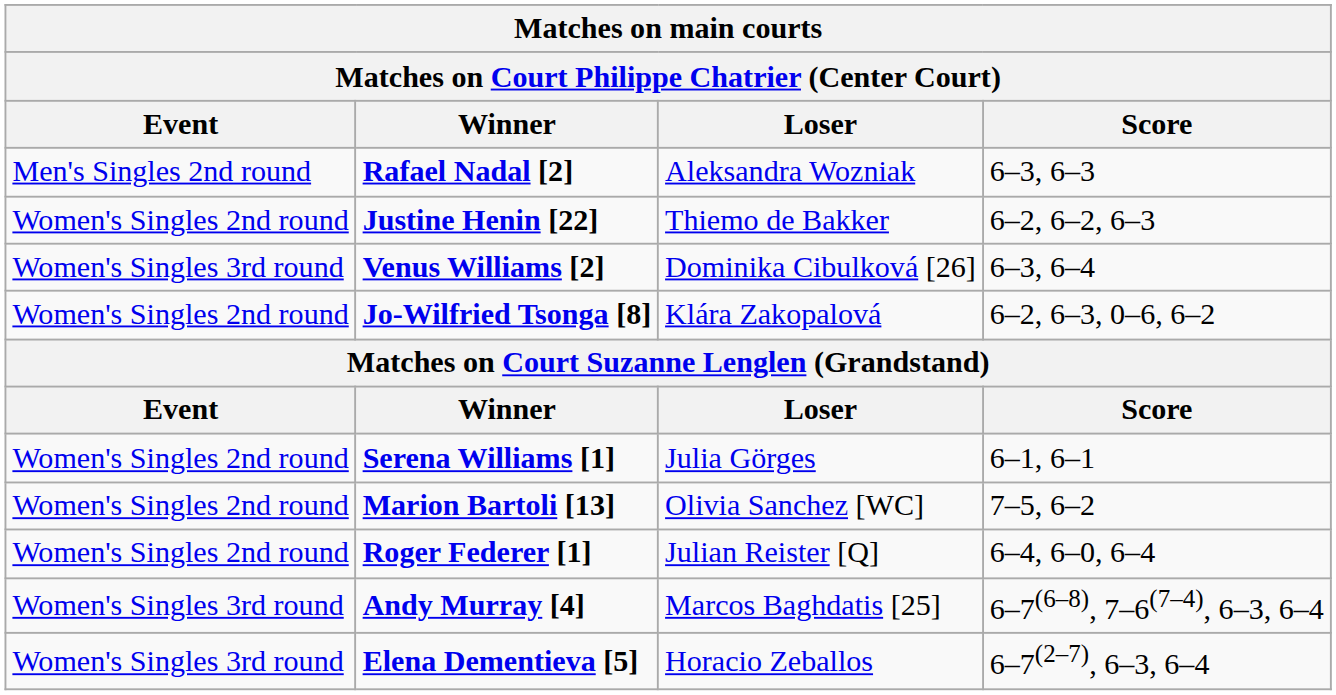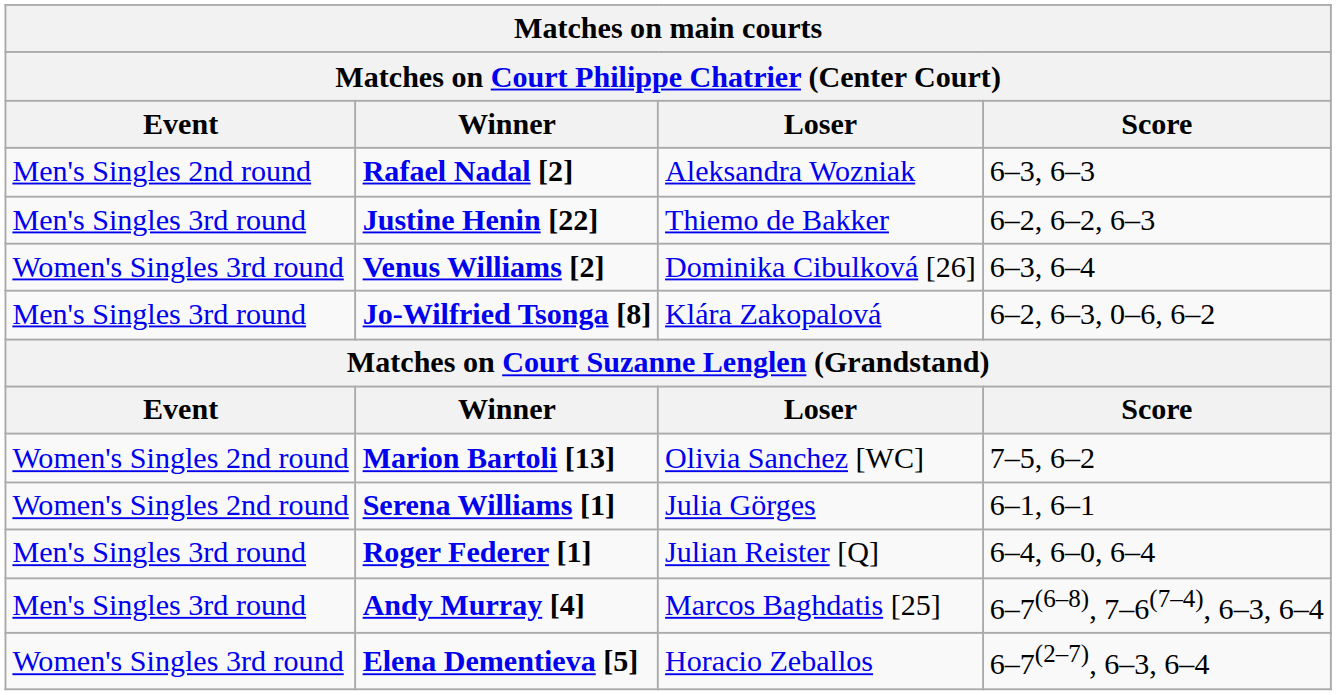Justine Henin [22] | Event: Women's Singles 2nd round -> Men's Singles 3rd round
Jo-Wilfried Tsonga [8] | Event: Women's Singles 2nd round -> Men's Singles 3rd round
rows swapped: Serena Williams [1] <-> Marion Bartoli [13]
Roger Federer [1] | Event: Women's Singles 2nd round -> Men's Singles 3rd round
Andy Murray [4] | Event: Women's Singles 3rd round -> Men's Singles 3rd round
